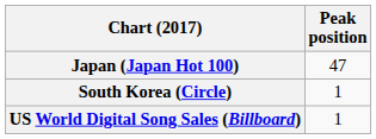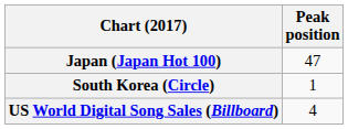US World Digital Song Sales (Billboard) | Peak position: 1 -> 4
